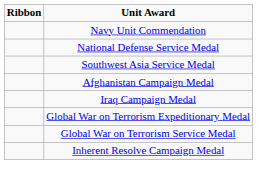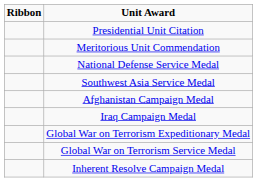+ row: Presidential Unit Citation
- row: Navy Unit Commendation
+ row: Meritorious Unit Commendation
